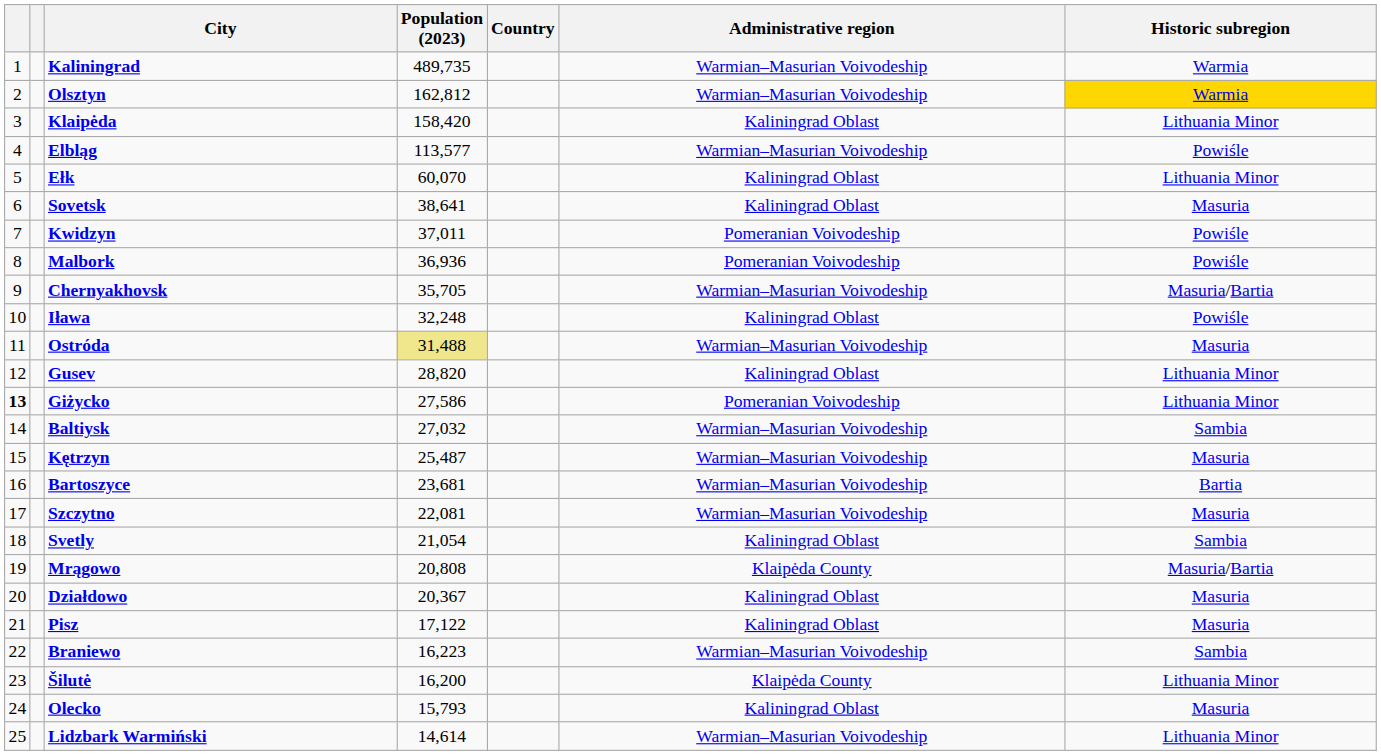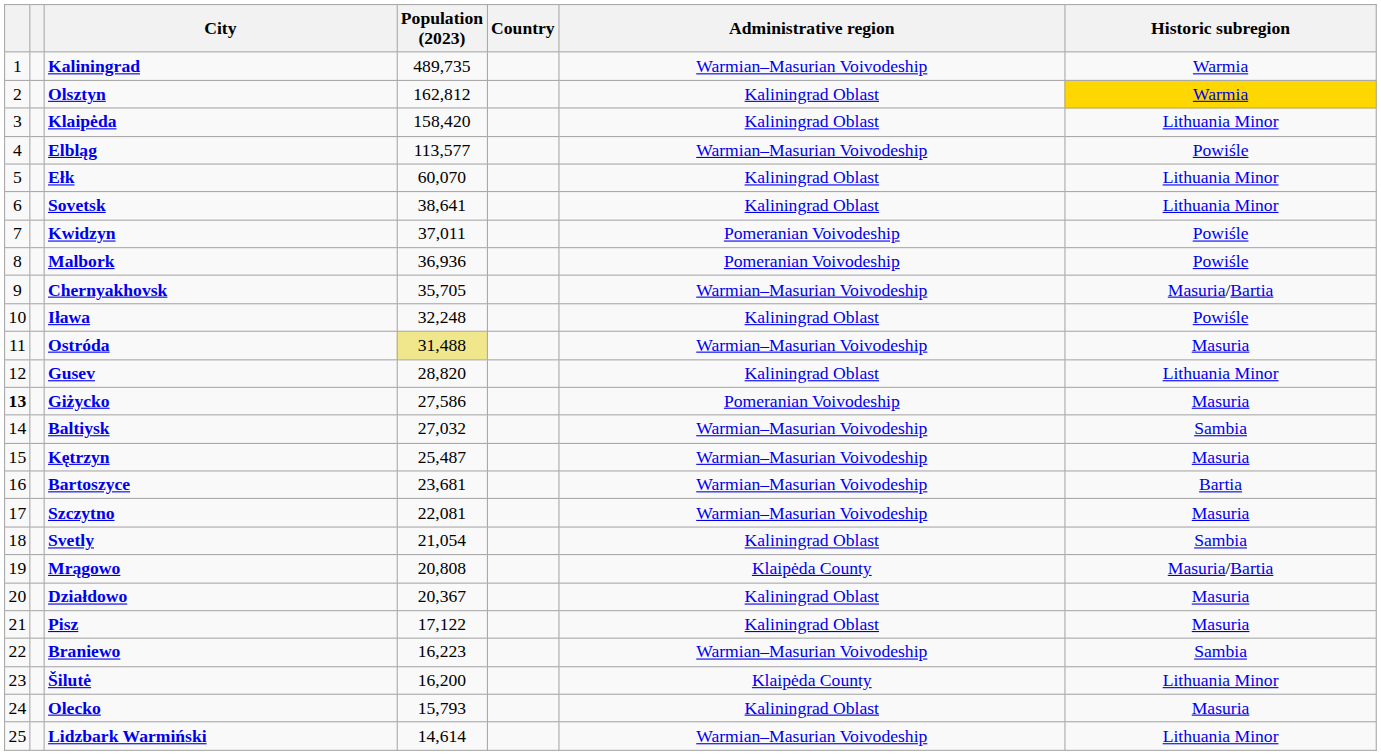Olsztyn | Administrative region: Warmian–Masurian Voivodeship -> Kaliningrad Oblast
Sovetsk | Historic subregion: Masuria -> Lithuania Minor
Giżycko | Historic subregion: Lithuania Minor -> Masuria
